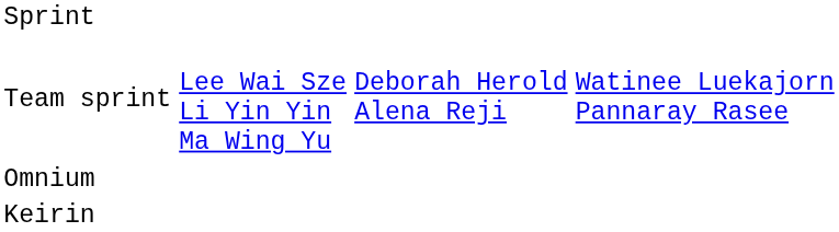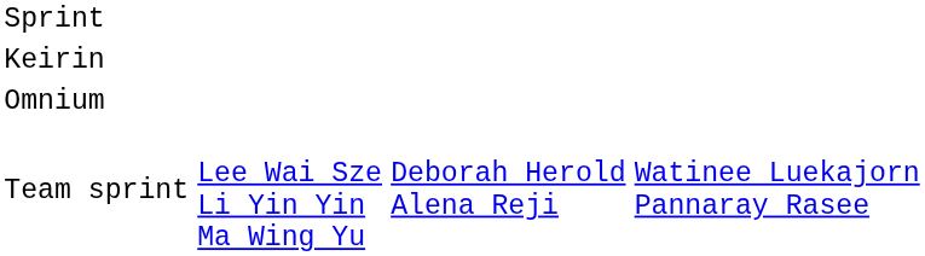rows swapped: Keirin <-> Team sprint
